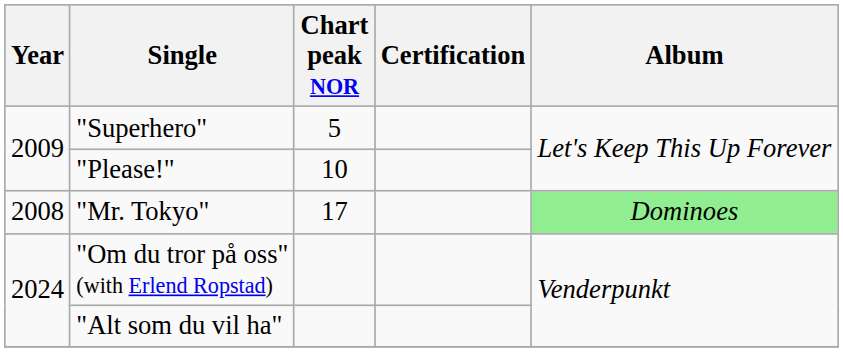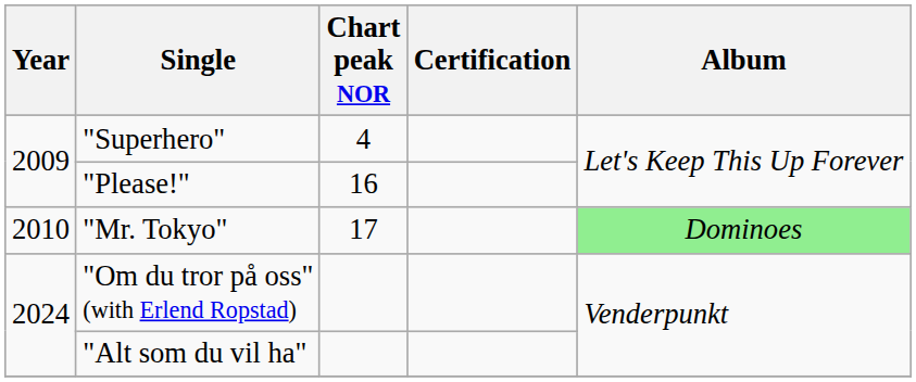"Superhero" | Chart peak NOR: 5 -> 4
"Please!" | Chart peak NOR: 10 -> 16
"Mr. Tokyo" | Year: 2008 -> 2010
